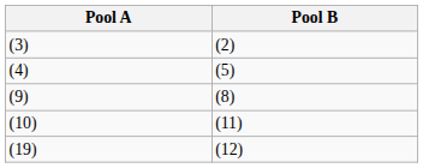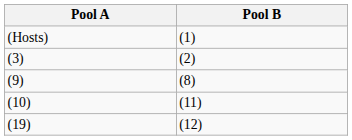+ row: (Hosts) | (1)
- row: (4) | (5)
